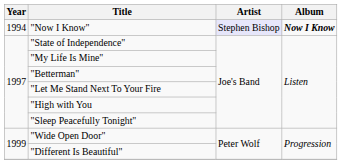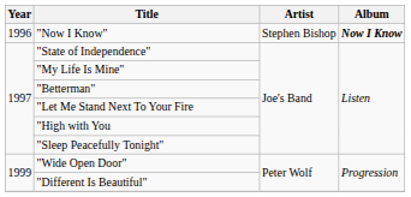"Now I Know" | Year: 1994 -> 1996
"Now I Know" | Artist: lavender background -> no background
